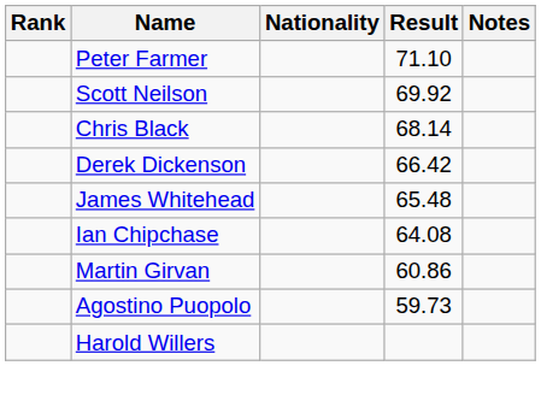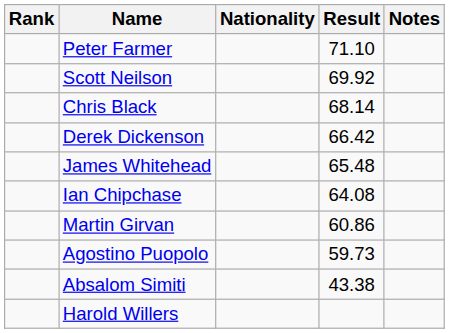+ row: Absalom Simiti | 43.38
